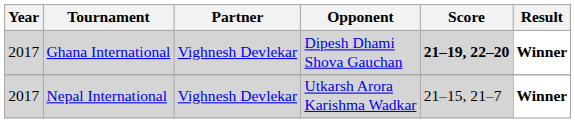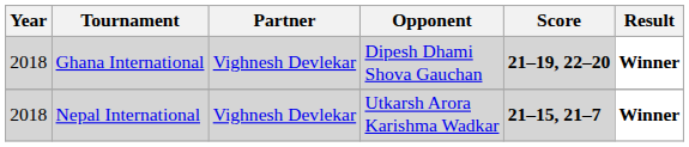Ghana International | Year: 2017 -> 2018
Nepal International | Year: 2017 -> 2018
Nepal International | Score: normal -> bold
